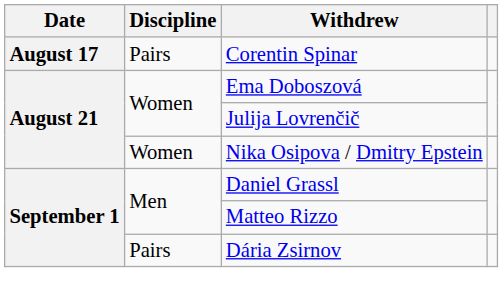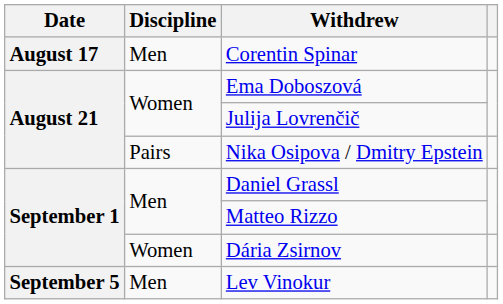Corentin Spinar | Discipline: Pairs -> Men
Nika Osipova / Dmitry Epstein | Discipline: Women -> Pairs
Dária Zsirnov | Discipline: Pairs -> Women
+ row: September 5 | Men | Lev Vinokur
